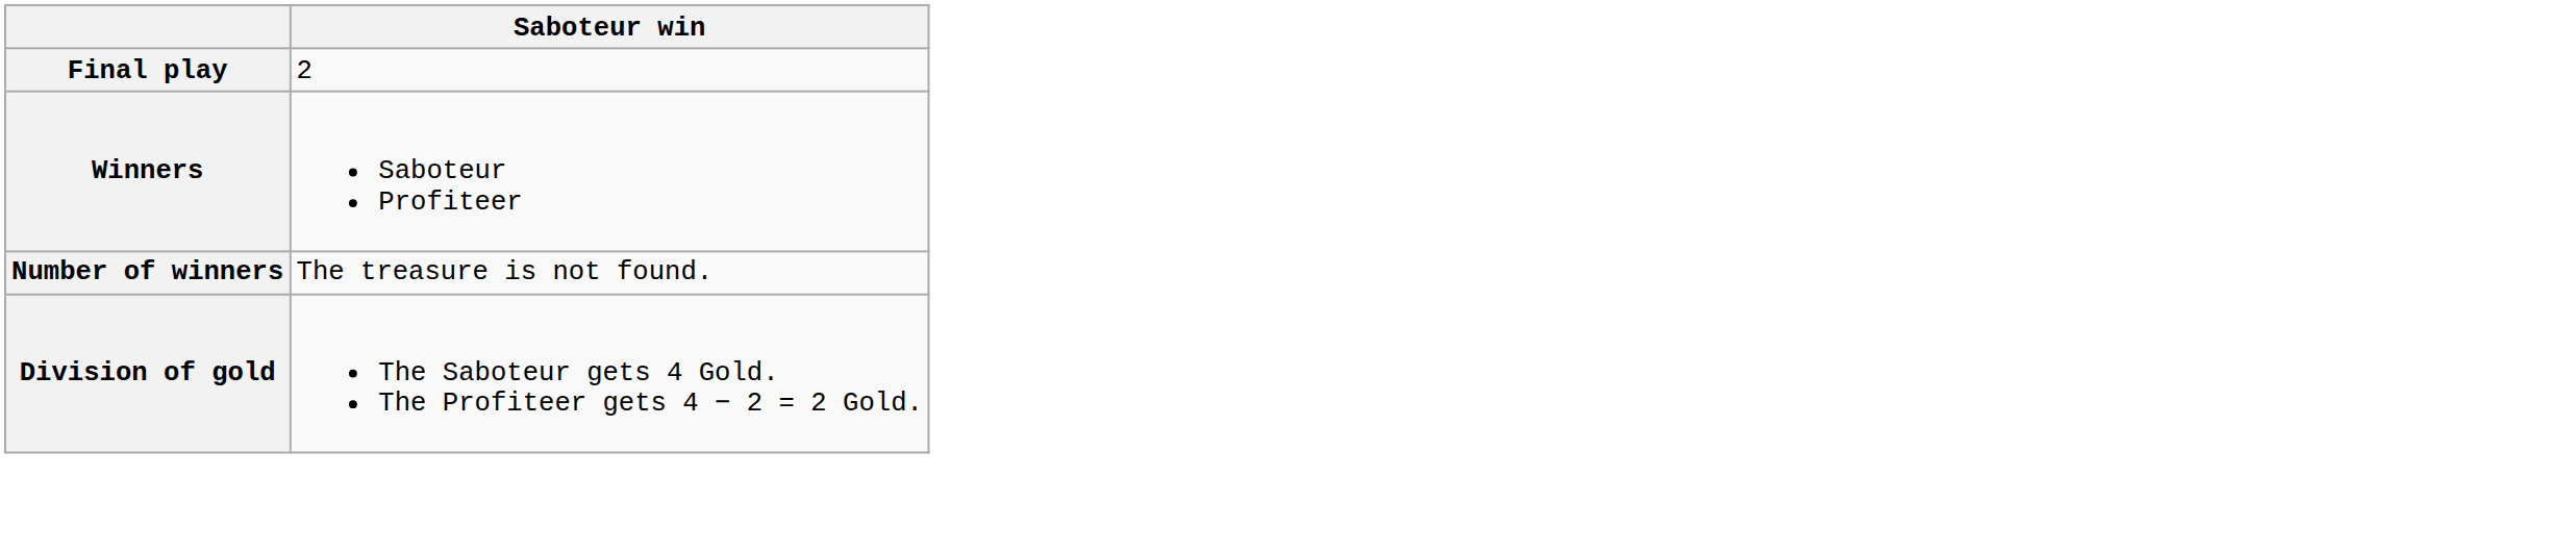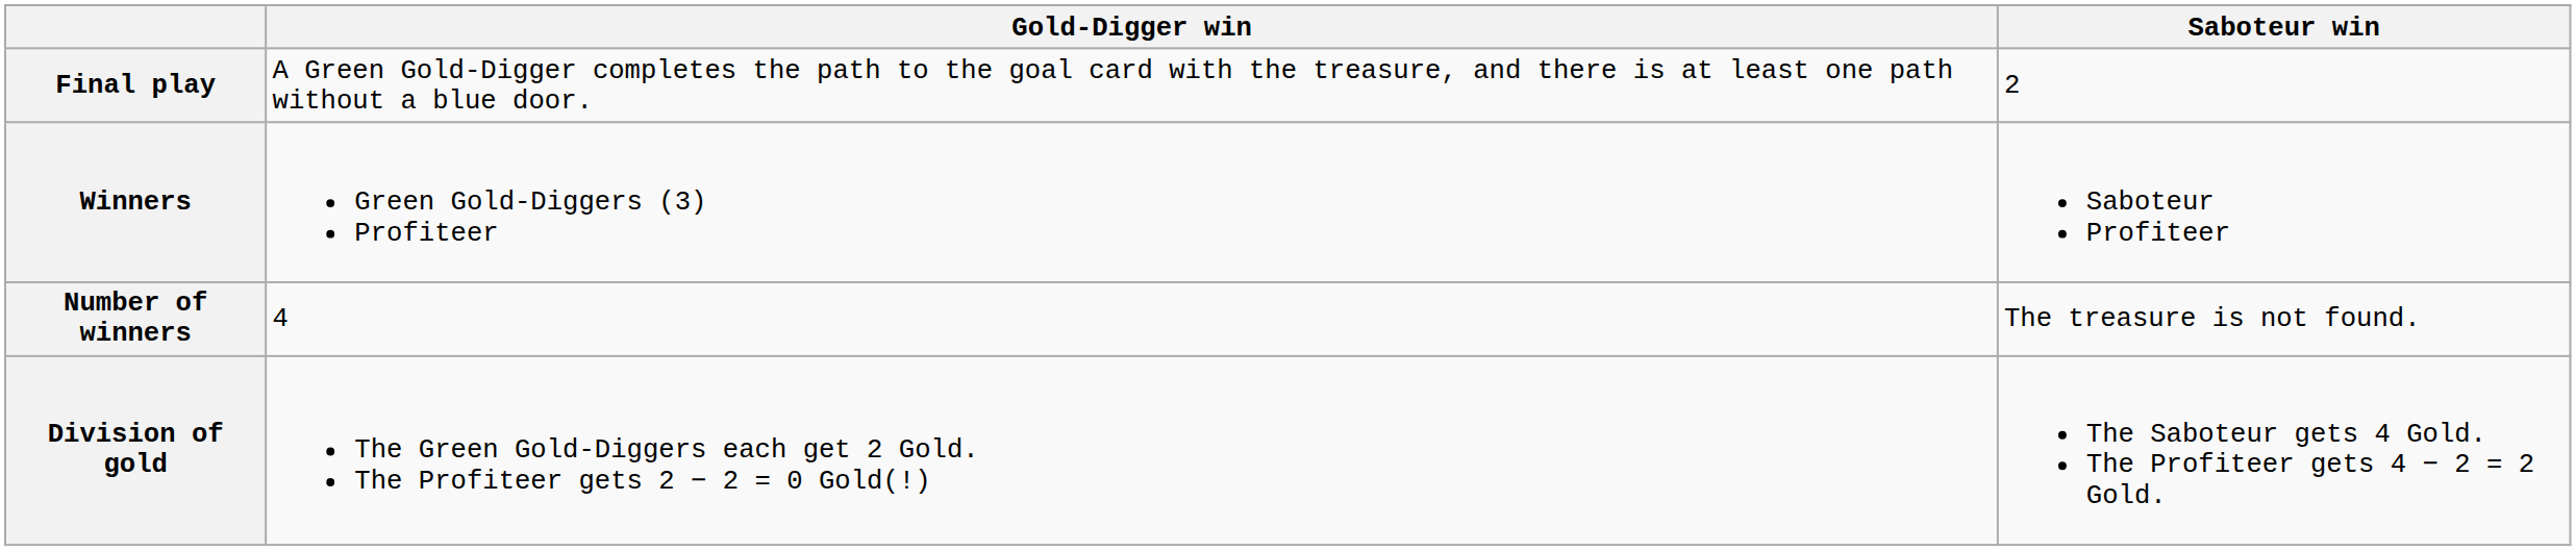+ column: Gold-Digger win | A Green Gold-Digger completes the path to the goal card with the treasure, and there is at least one path without a blue door. | Green Gold-Diggers (3) Profiteer | 4 | The Green Gold-Diggers each get 2 Gold. The Profiteer gets 2 − 2 = 0 Gold(!)
